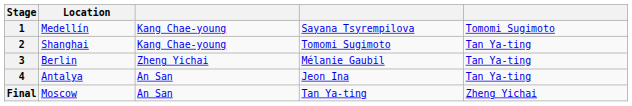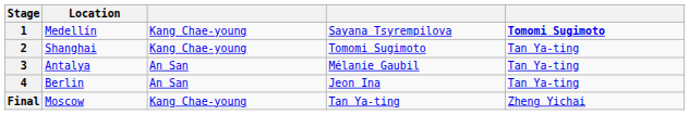1 | column 5: normal -> bold
3 | Location: Berlin -> Antalya
3 | column 3: Zheng Yichai -> An San
4 | Location: Antalya -> Berlin
Final | column 3: An San -> Kang Chae-young
